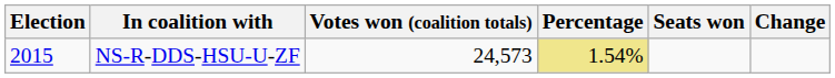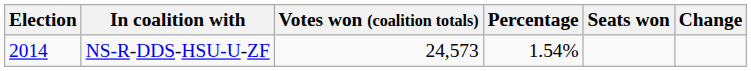NS-R-DDS-HSU-U-ZF | Election: 2015 -> 2014
NS-R-DDS-HSU-U-ZF | Percentage: khaki background -> no background
